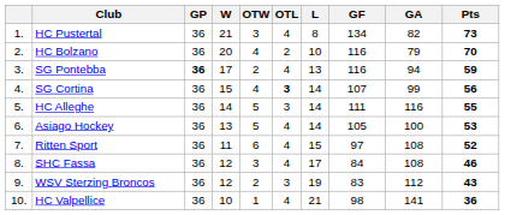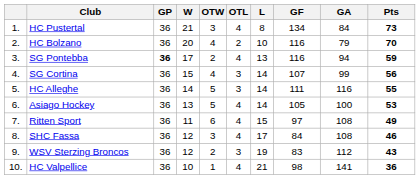HC Pustertal | GA: 82 -> 84
SG Cortina | OTL: bold -> normal
Ritten Sport | Pts: 52 -> 49
